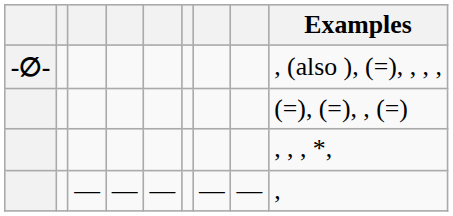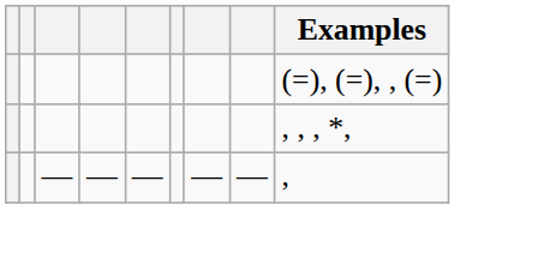- row: -∅- | , (also ), (=), , , ,
